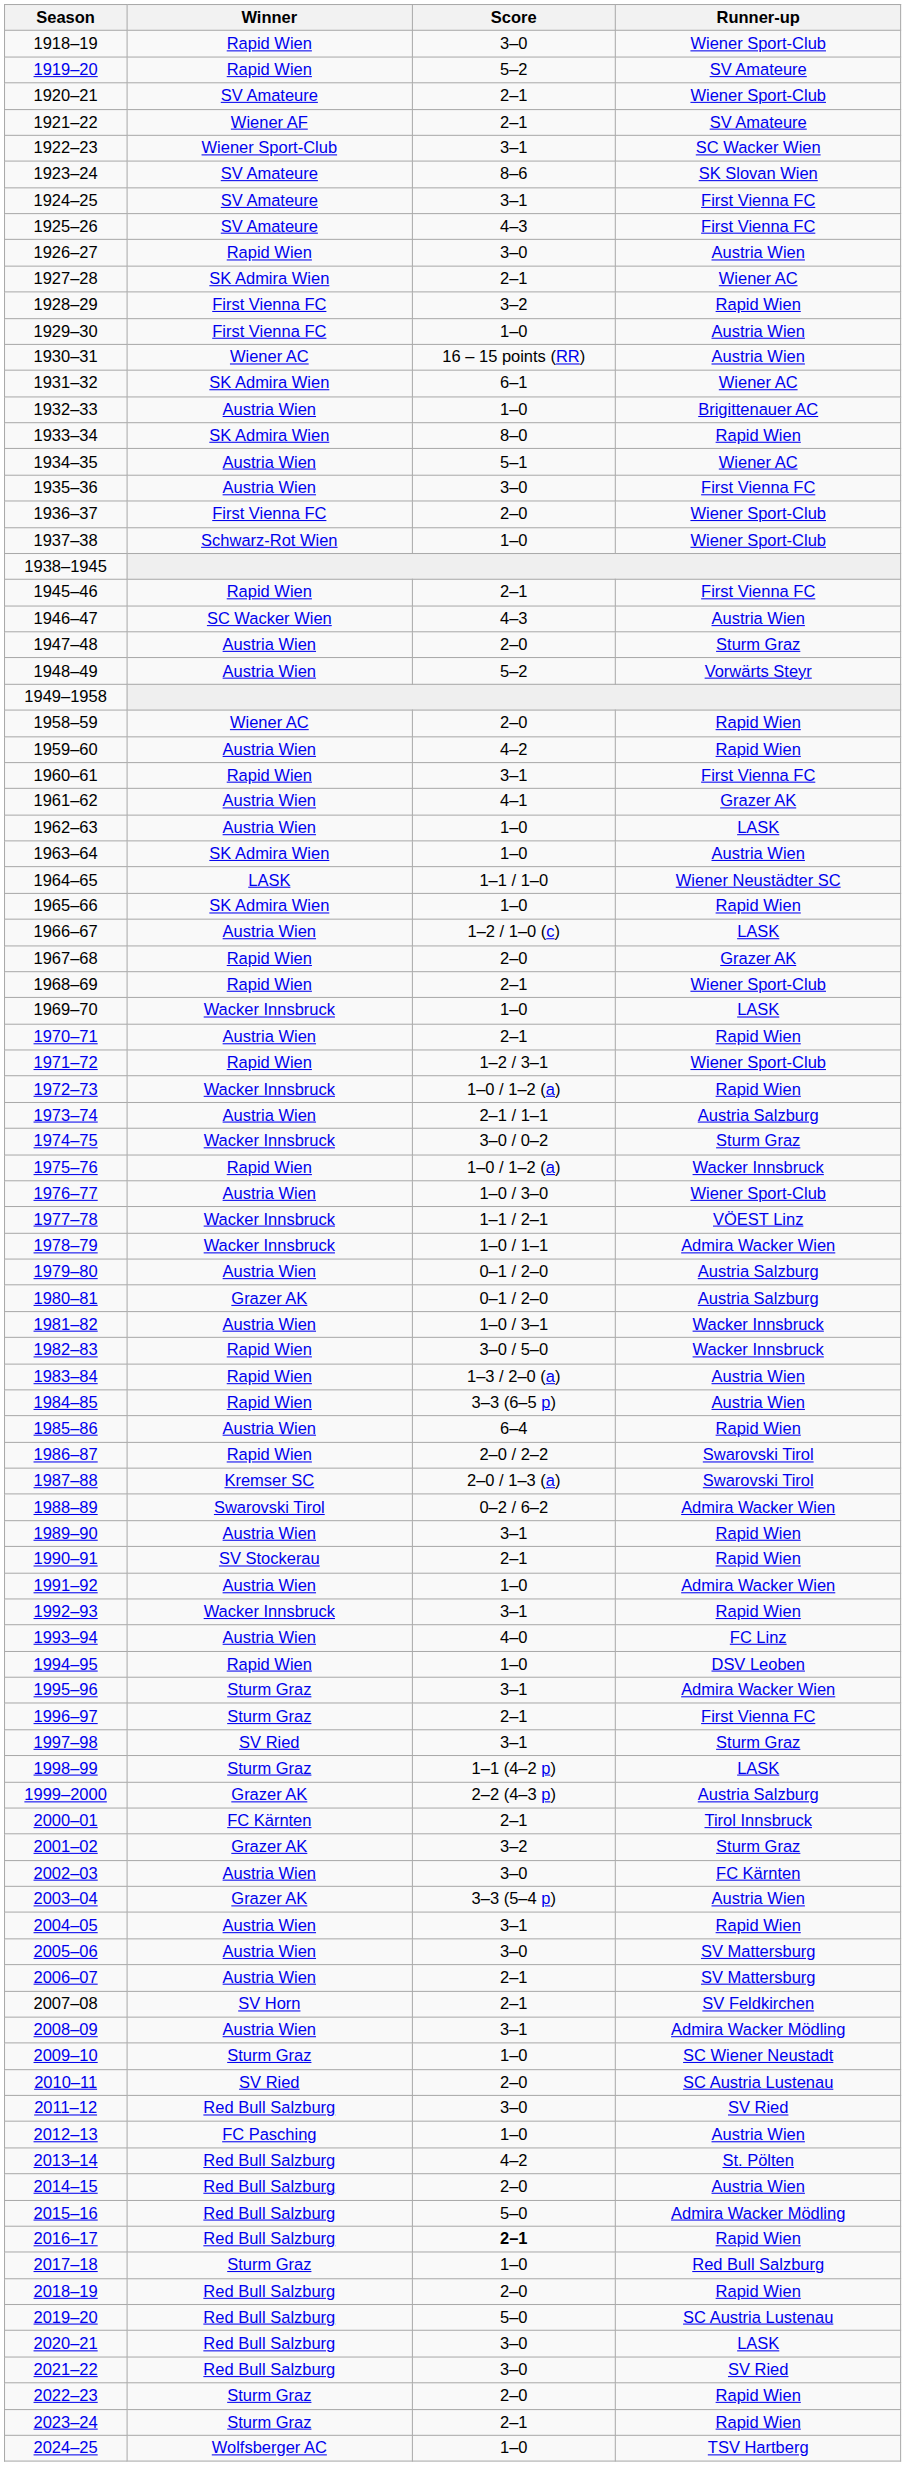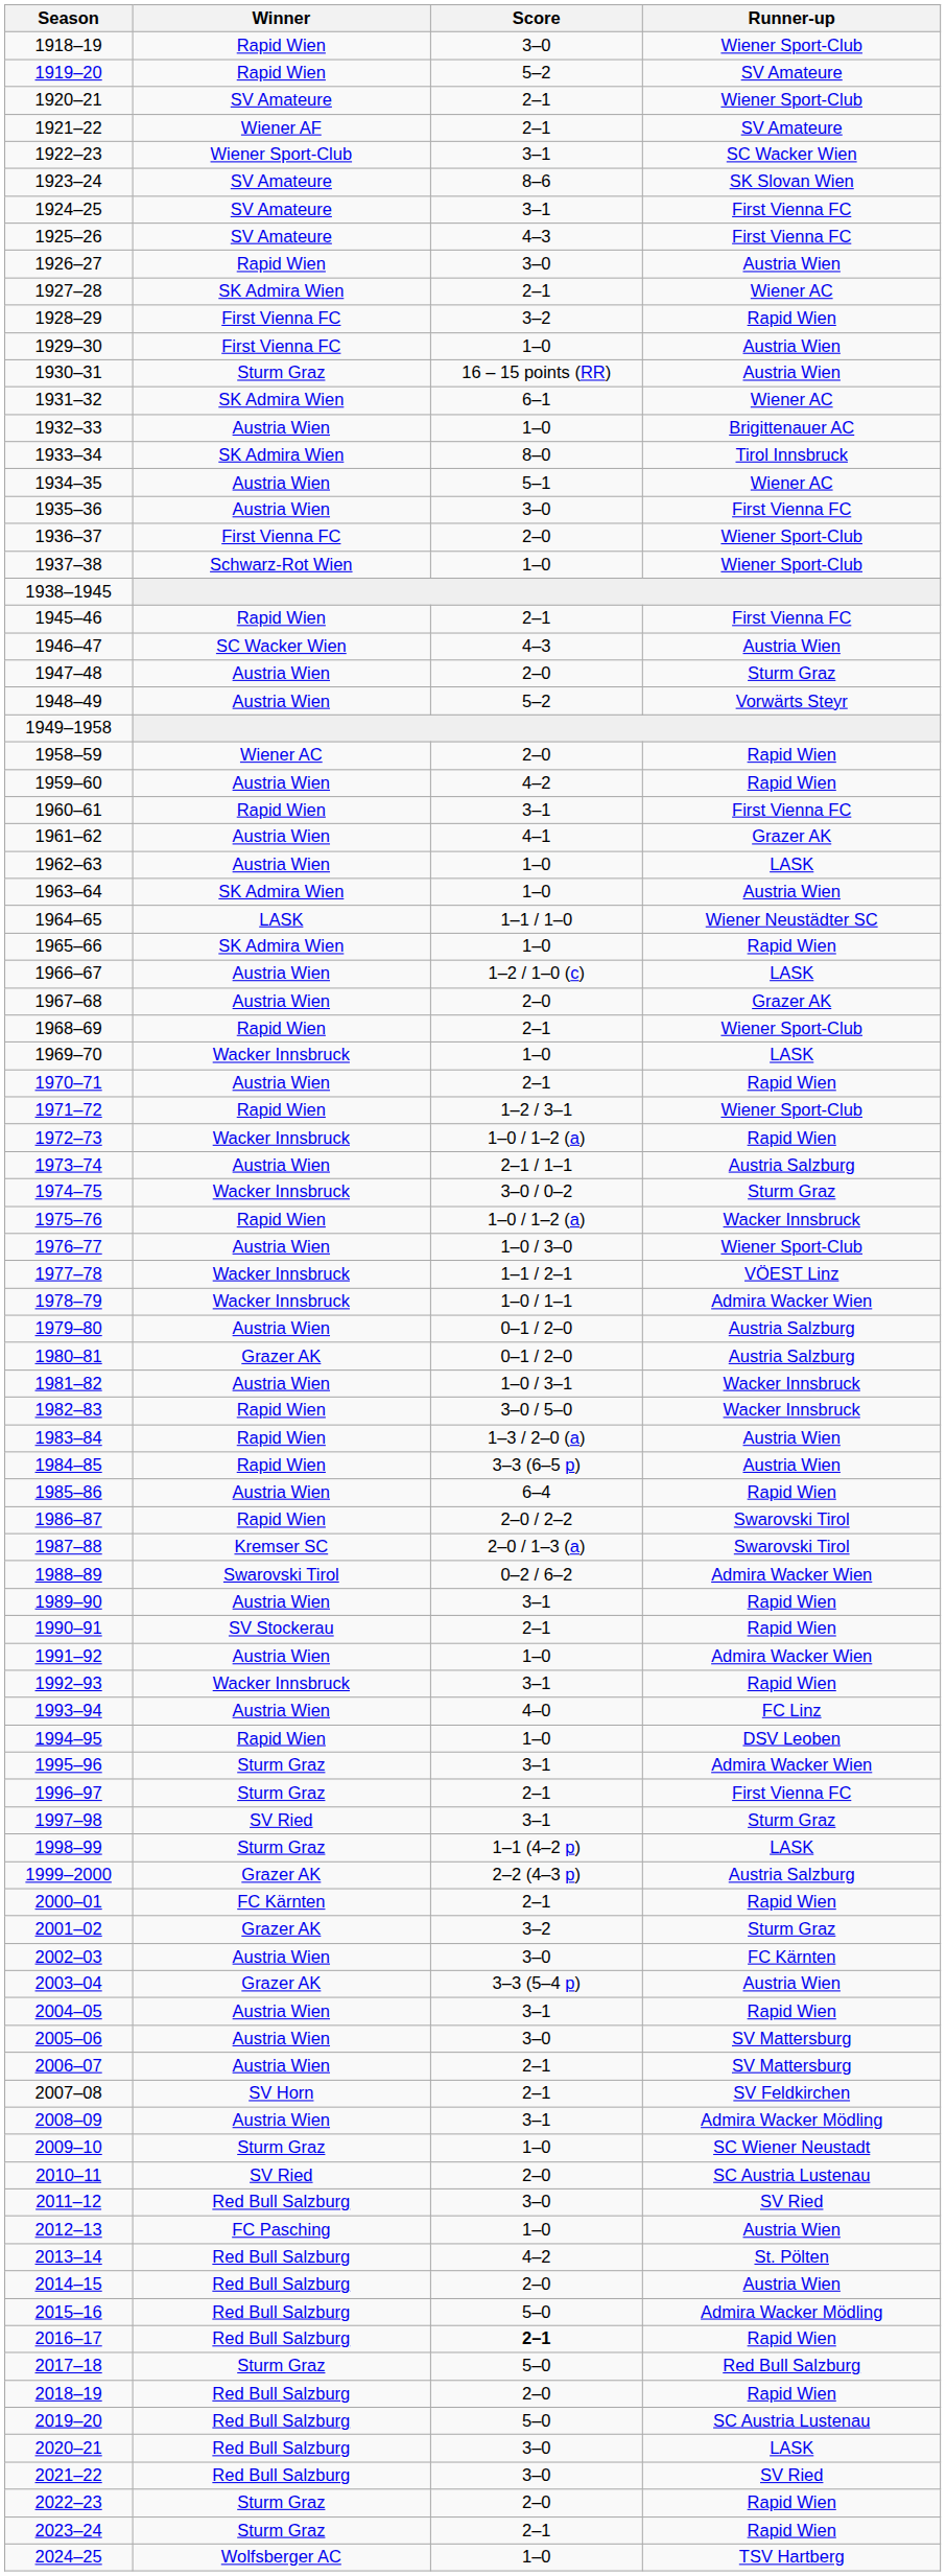1930–31 | Winner: Wiener AC -> Sturm Graz
1933–34 | Runner-up: Rapid Wien -> Tirol Innsbruck
1967–68 | Winner: Rapid Wien -> Austria Wien
2000–01 | Runner-up: Tirol Innsbruck -> Rapid Wien
2017–18 | Score: 1–0 -> 5–0
